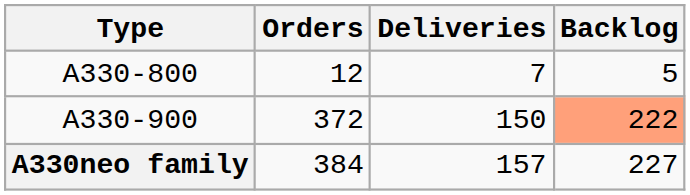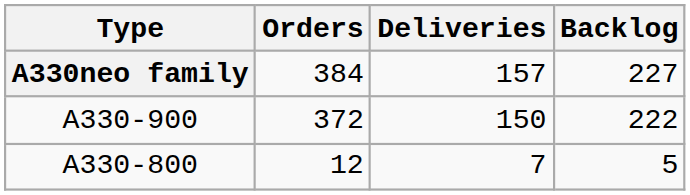rows swapped: A330-800 <-> A330neo family
A330-900 | Backlog: lightsalmon background -> no background
